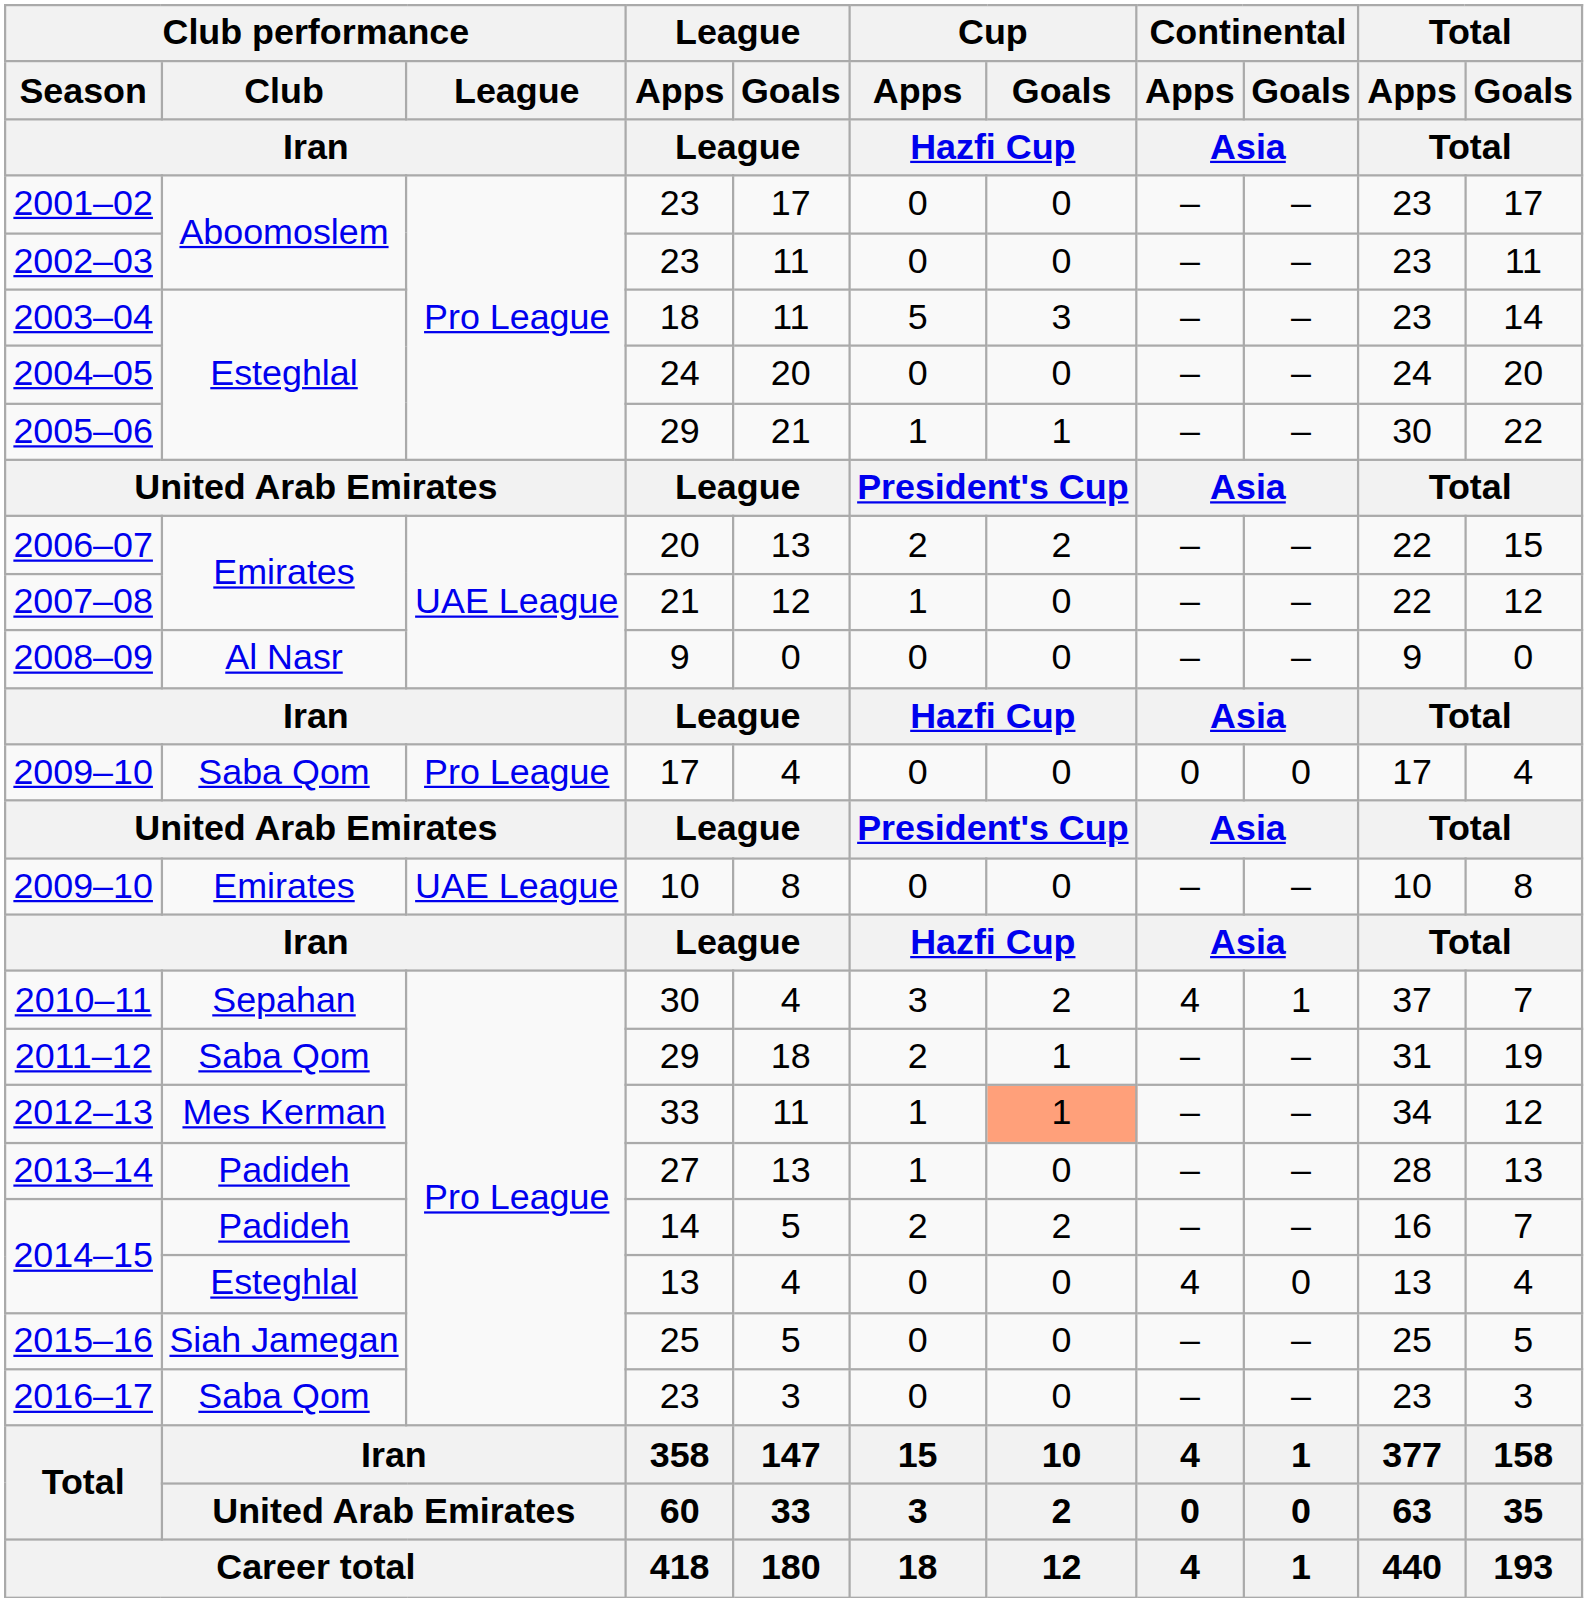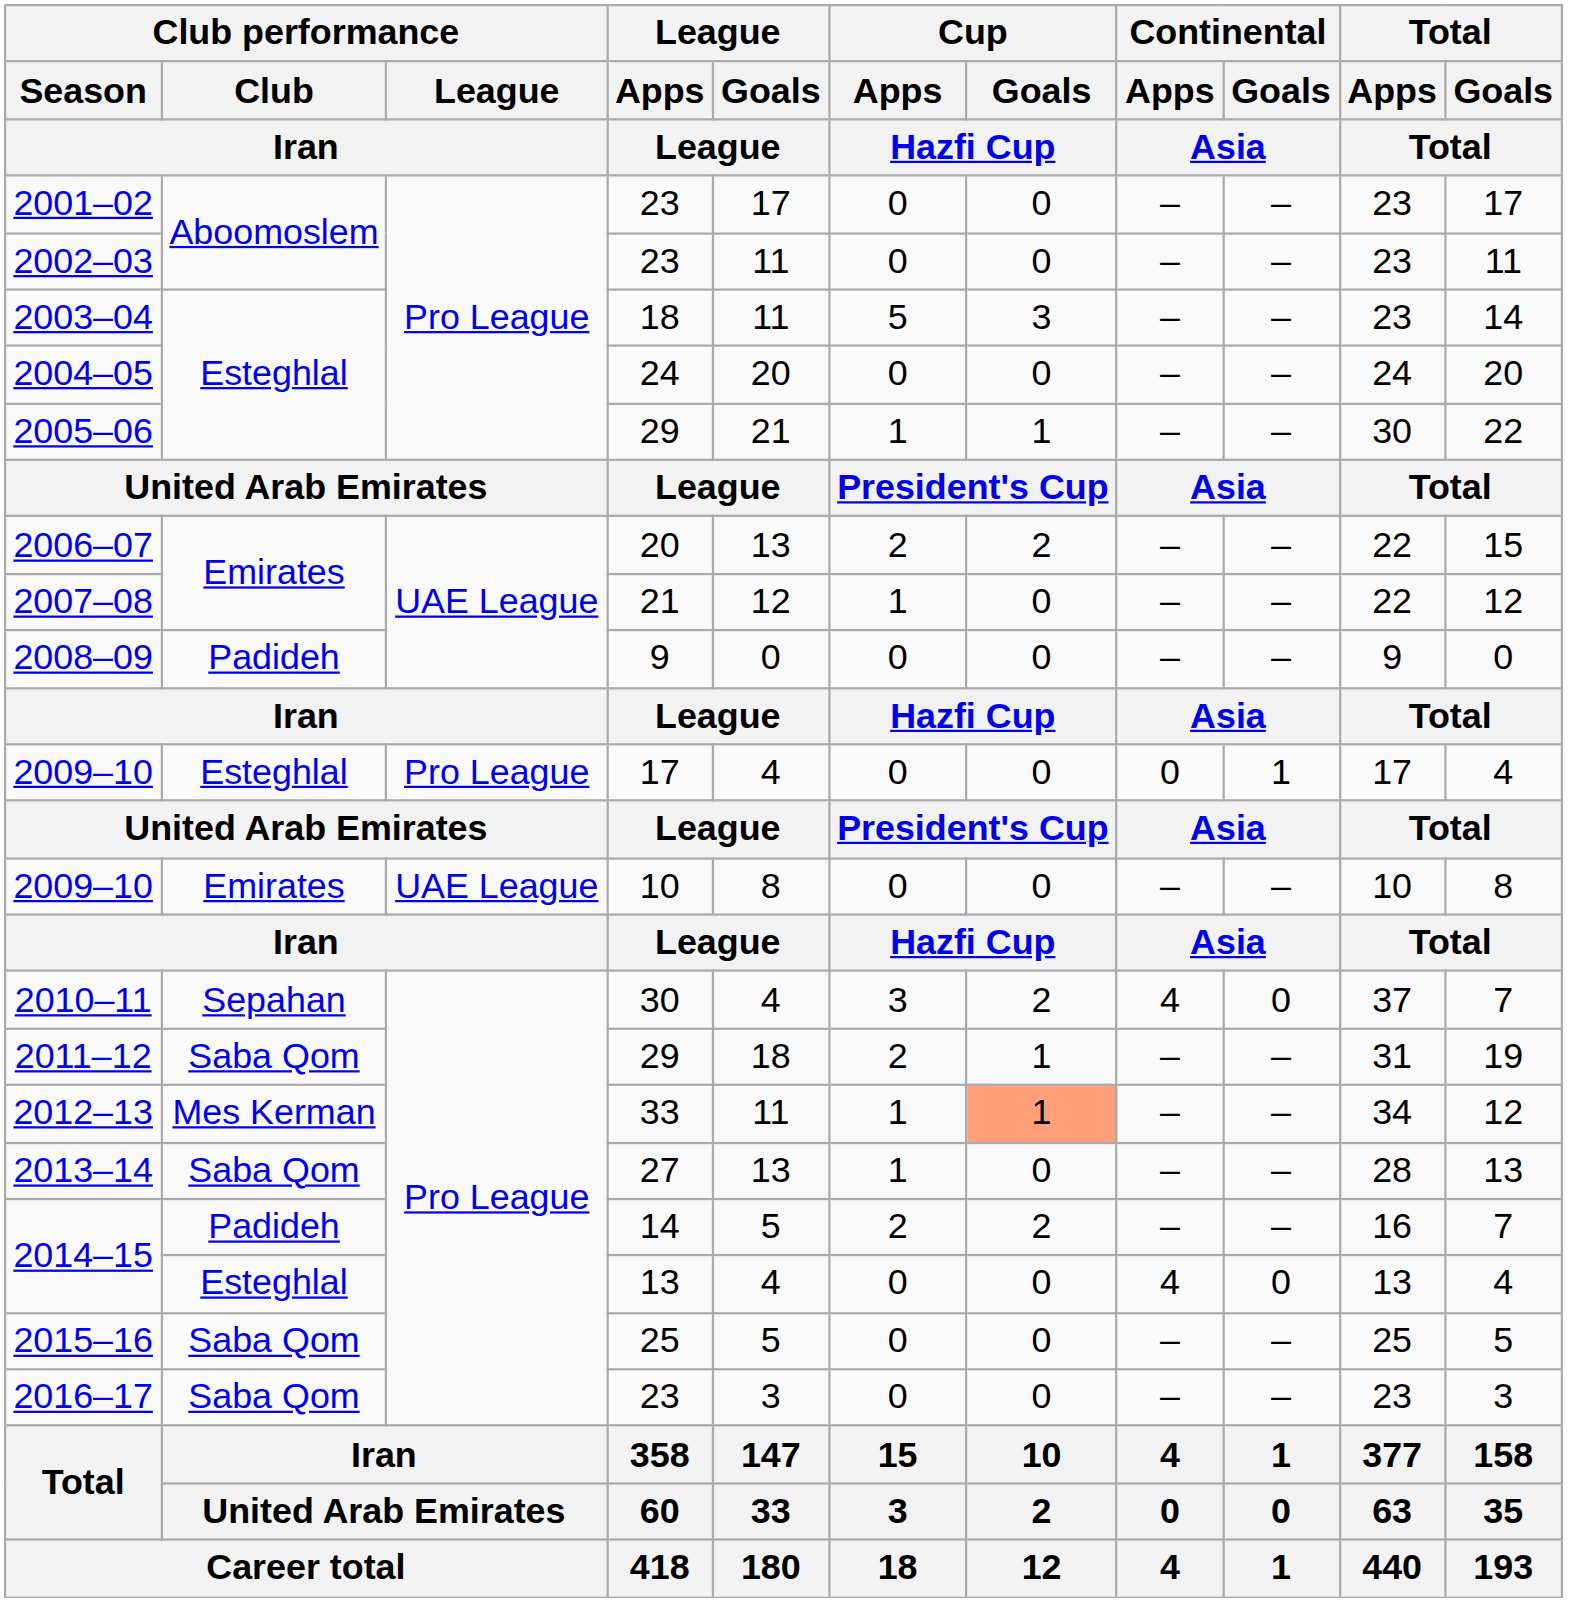2008–09 | Club performance / Club / Iran: Al Nasr -> Padideh
2009–10 / 17 | Club performance / Club / Iran: Saba Qom -> Esteghlal
2009–10 / 17 | Continental / Goals / Asia: 0 -> 1
2010–11 | Continental / Goals / Asia: 1 -> 0
2013–14 | Club performance / Club / Iran: Padideh -> Saba Qom
2015–16 | Club performance / Club / Iran: Siah Jamegan -> Saba Qom
